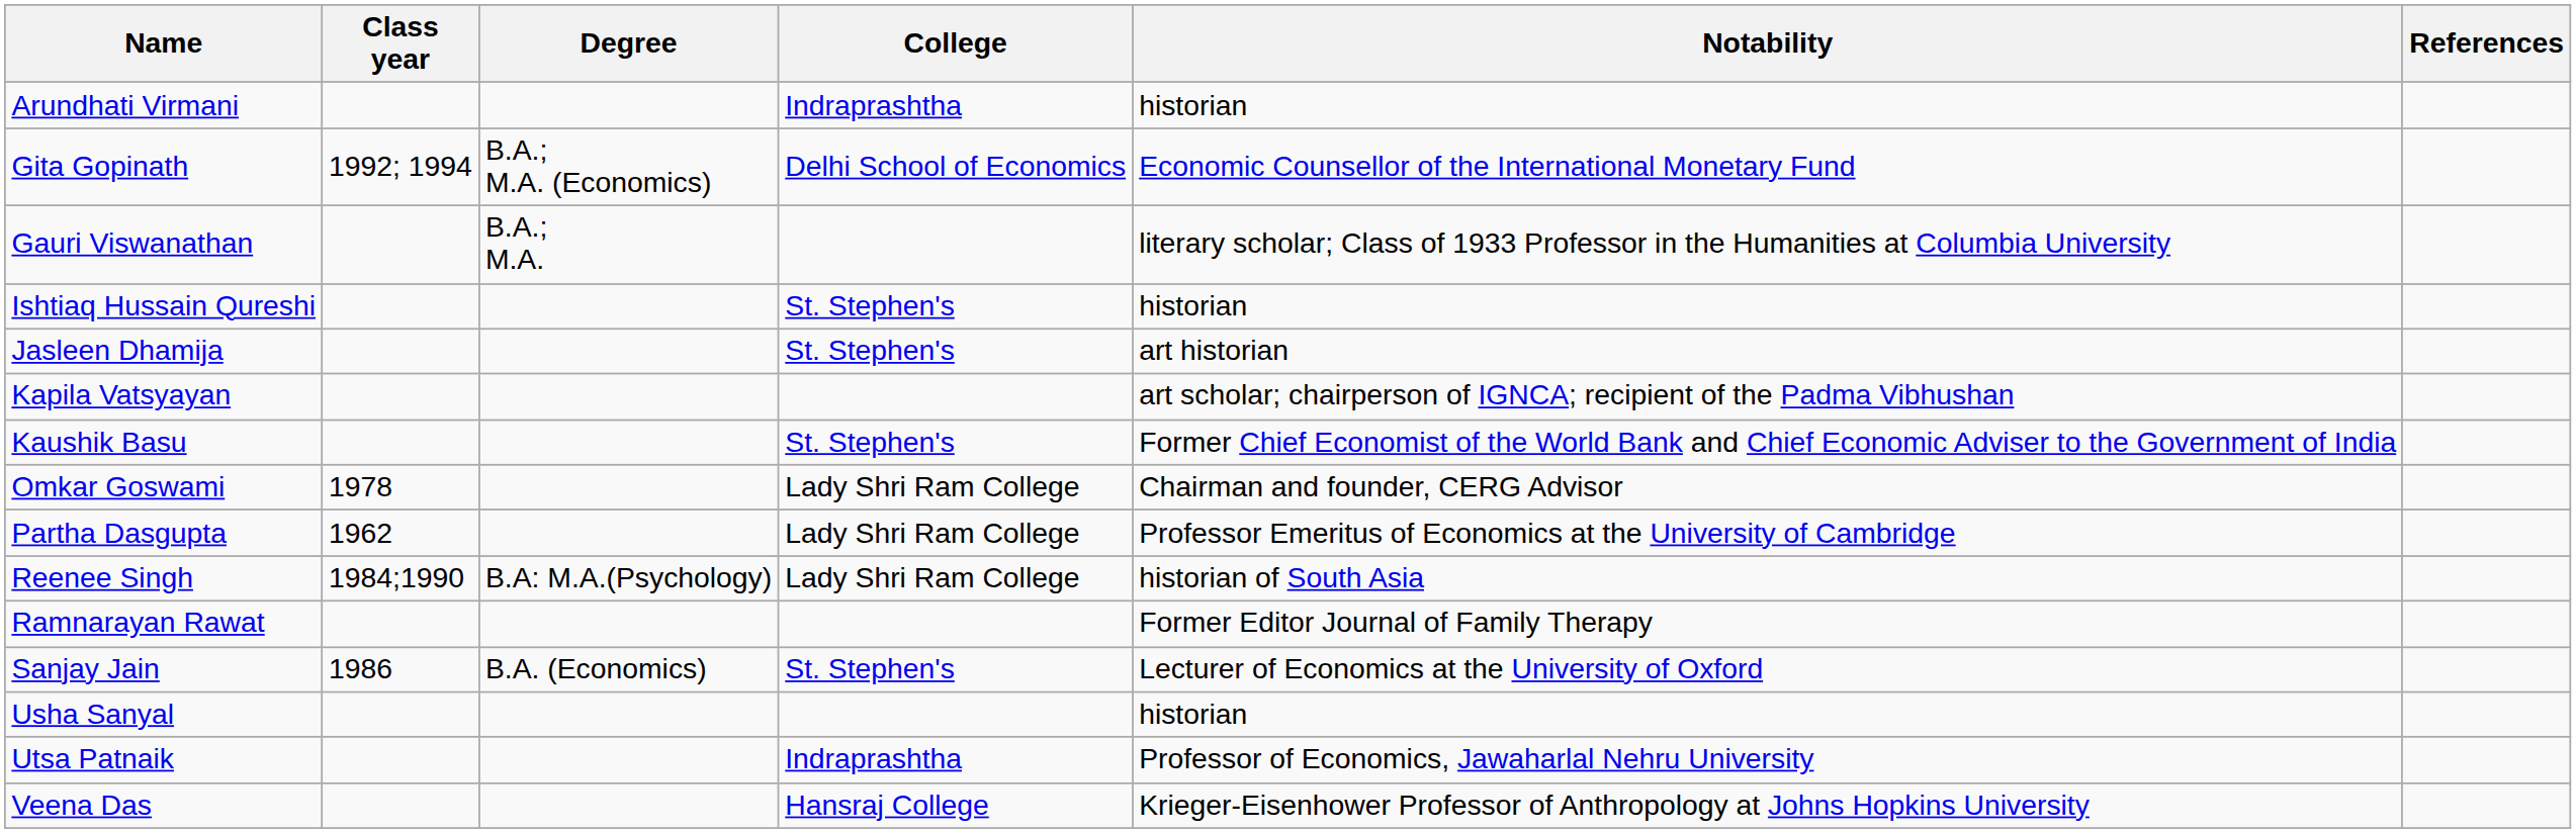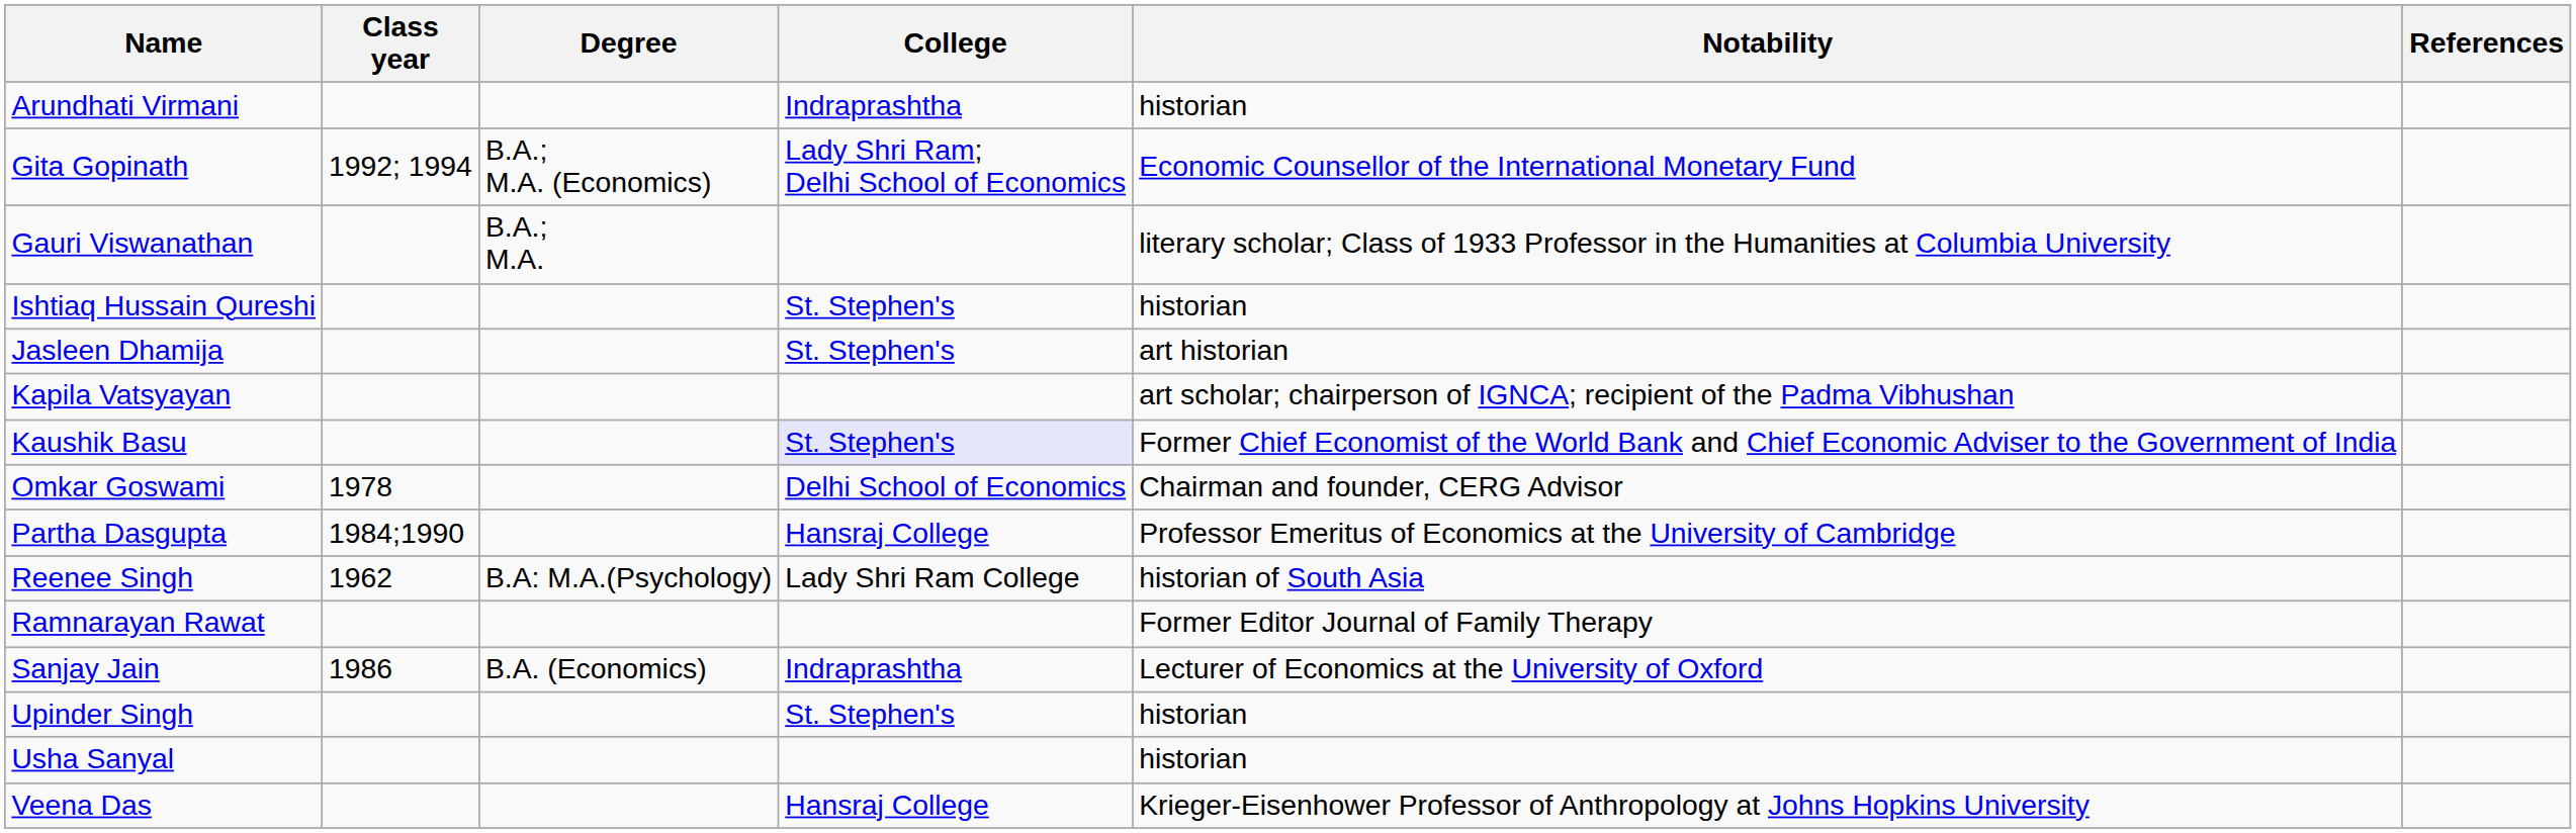Gita Gopinath | College: Delhi School of Economics -> Lady Shri Ram; Delhi School of Economics
Kaushik Basu | College: no background -> lavender background
Omkar Goswami | College: Lady Shri Ram College -> Delhi School of Economics
Partha Dasgupta | Class year: 1962 -> 1984;1990
Partha Dasgupta | College: Lady Shri Ram College -> Hansraj College
Reenee Singh | Class year: 1984;1990 -> 1962
Sanjay Jain | College: St. Stephen's -> Indraprashtha
+ row: Upinder Singh | St. Stephen's | historian
- row: Utsa Patnaik | Indraprashtha | Professor of Economics, Jawaharlal Nehru University
